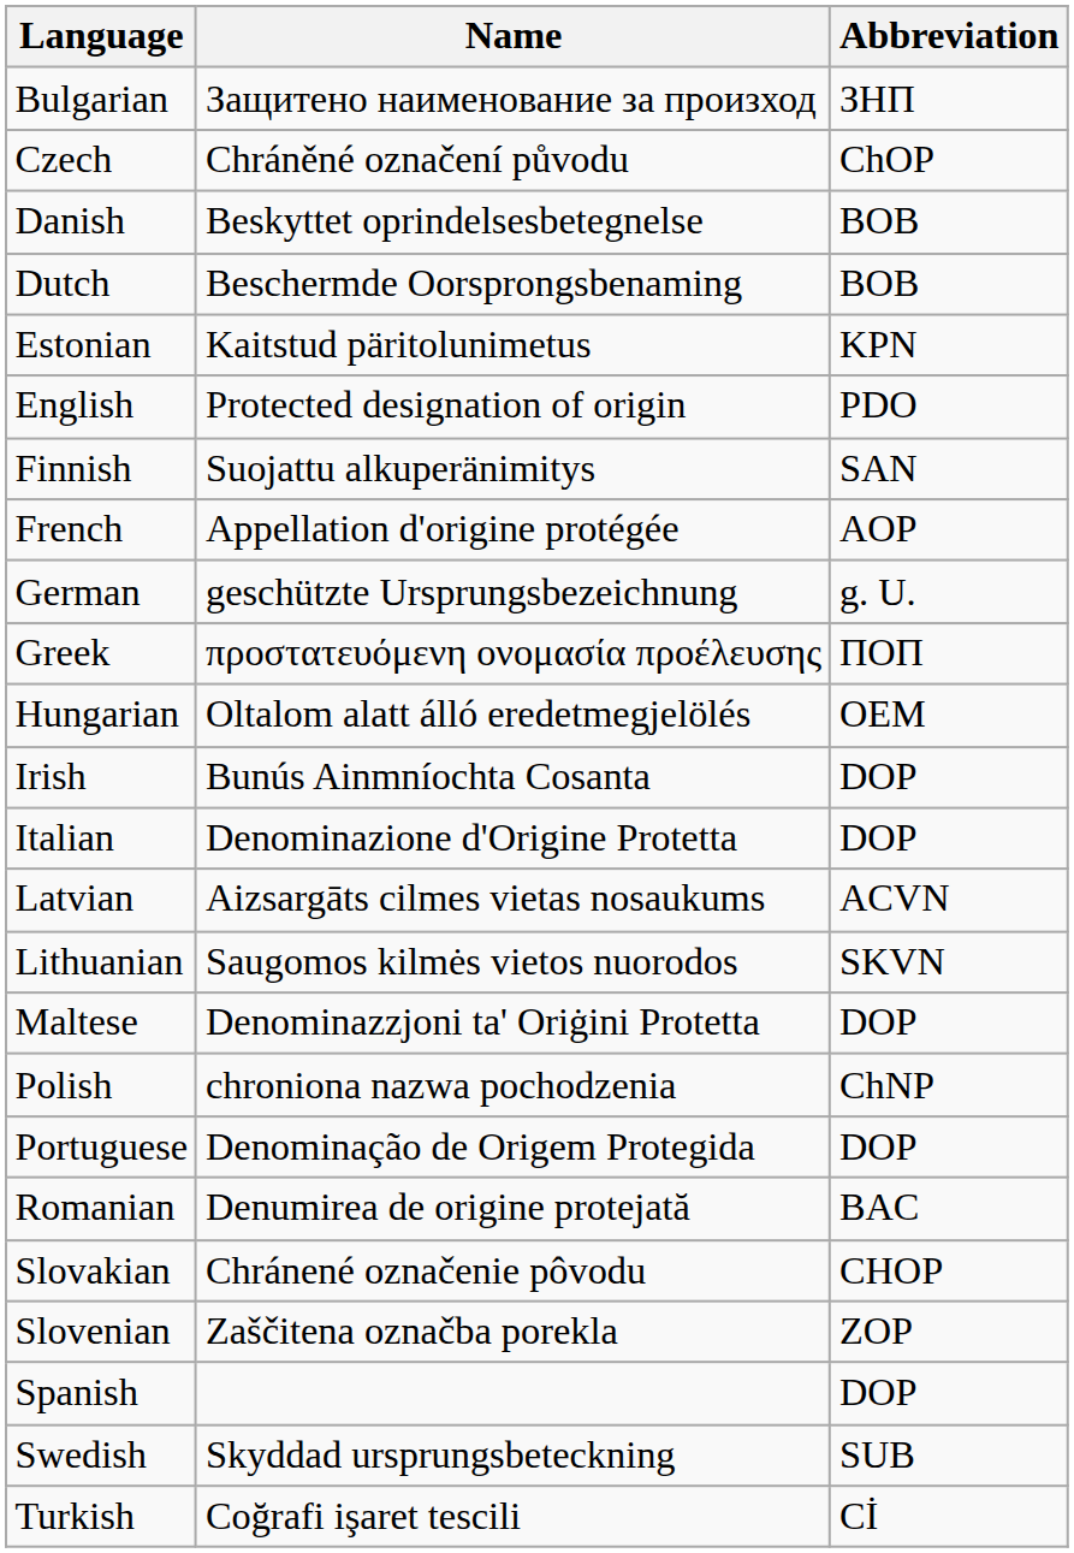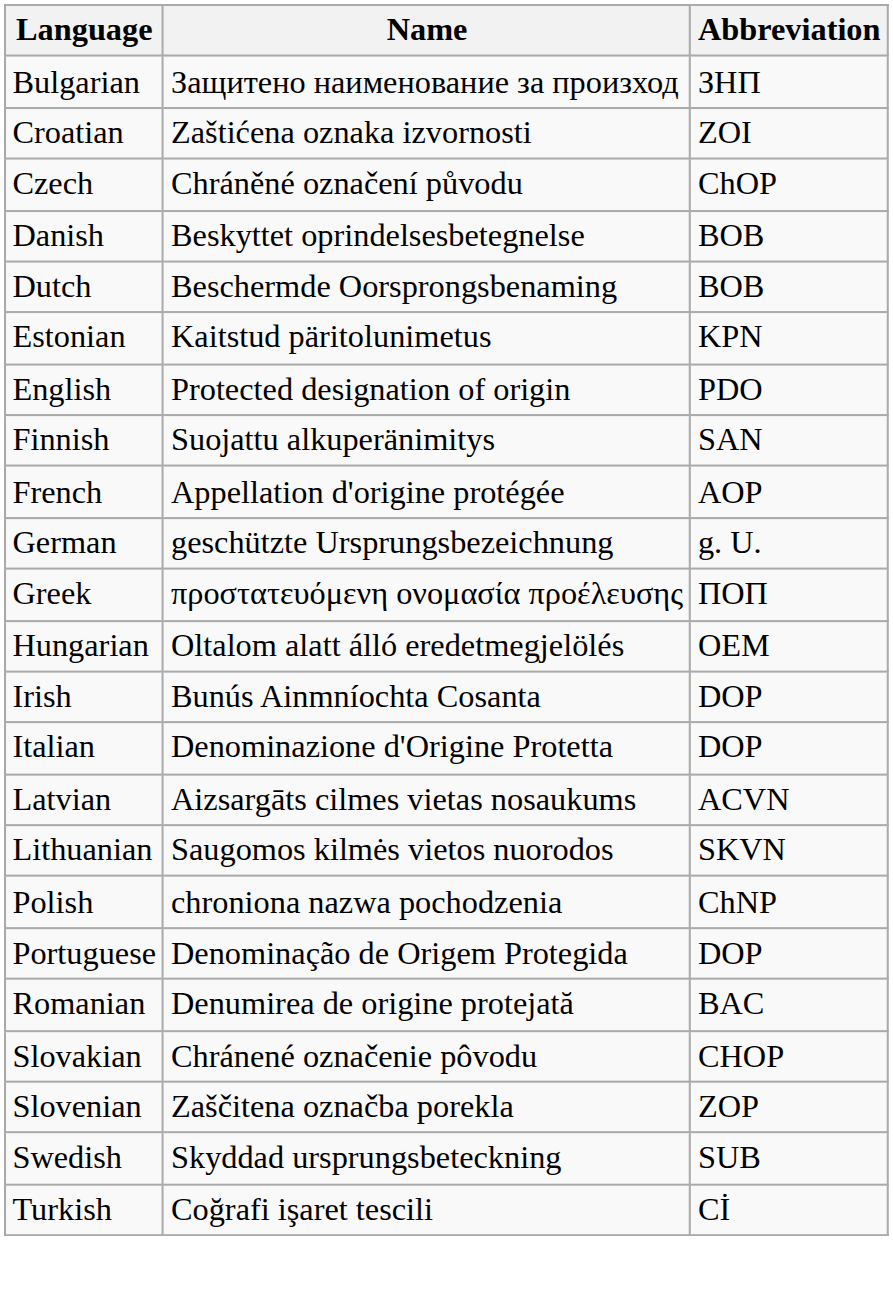+ row: Croatian | Zaštićena oznaka izvornosti | ZOI
- row: Maltese | Denominazzjoni ta' Oriġini Protetta | DOP
- row: Spanish | DOP
